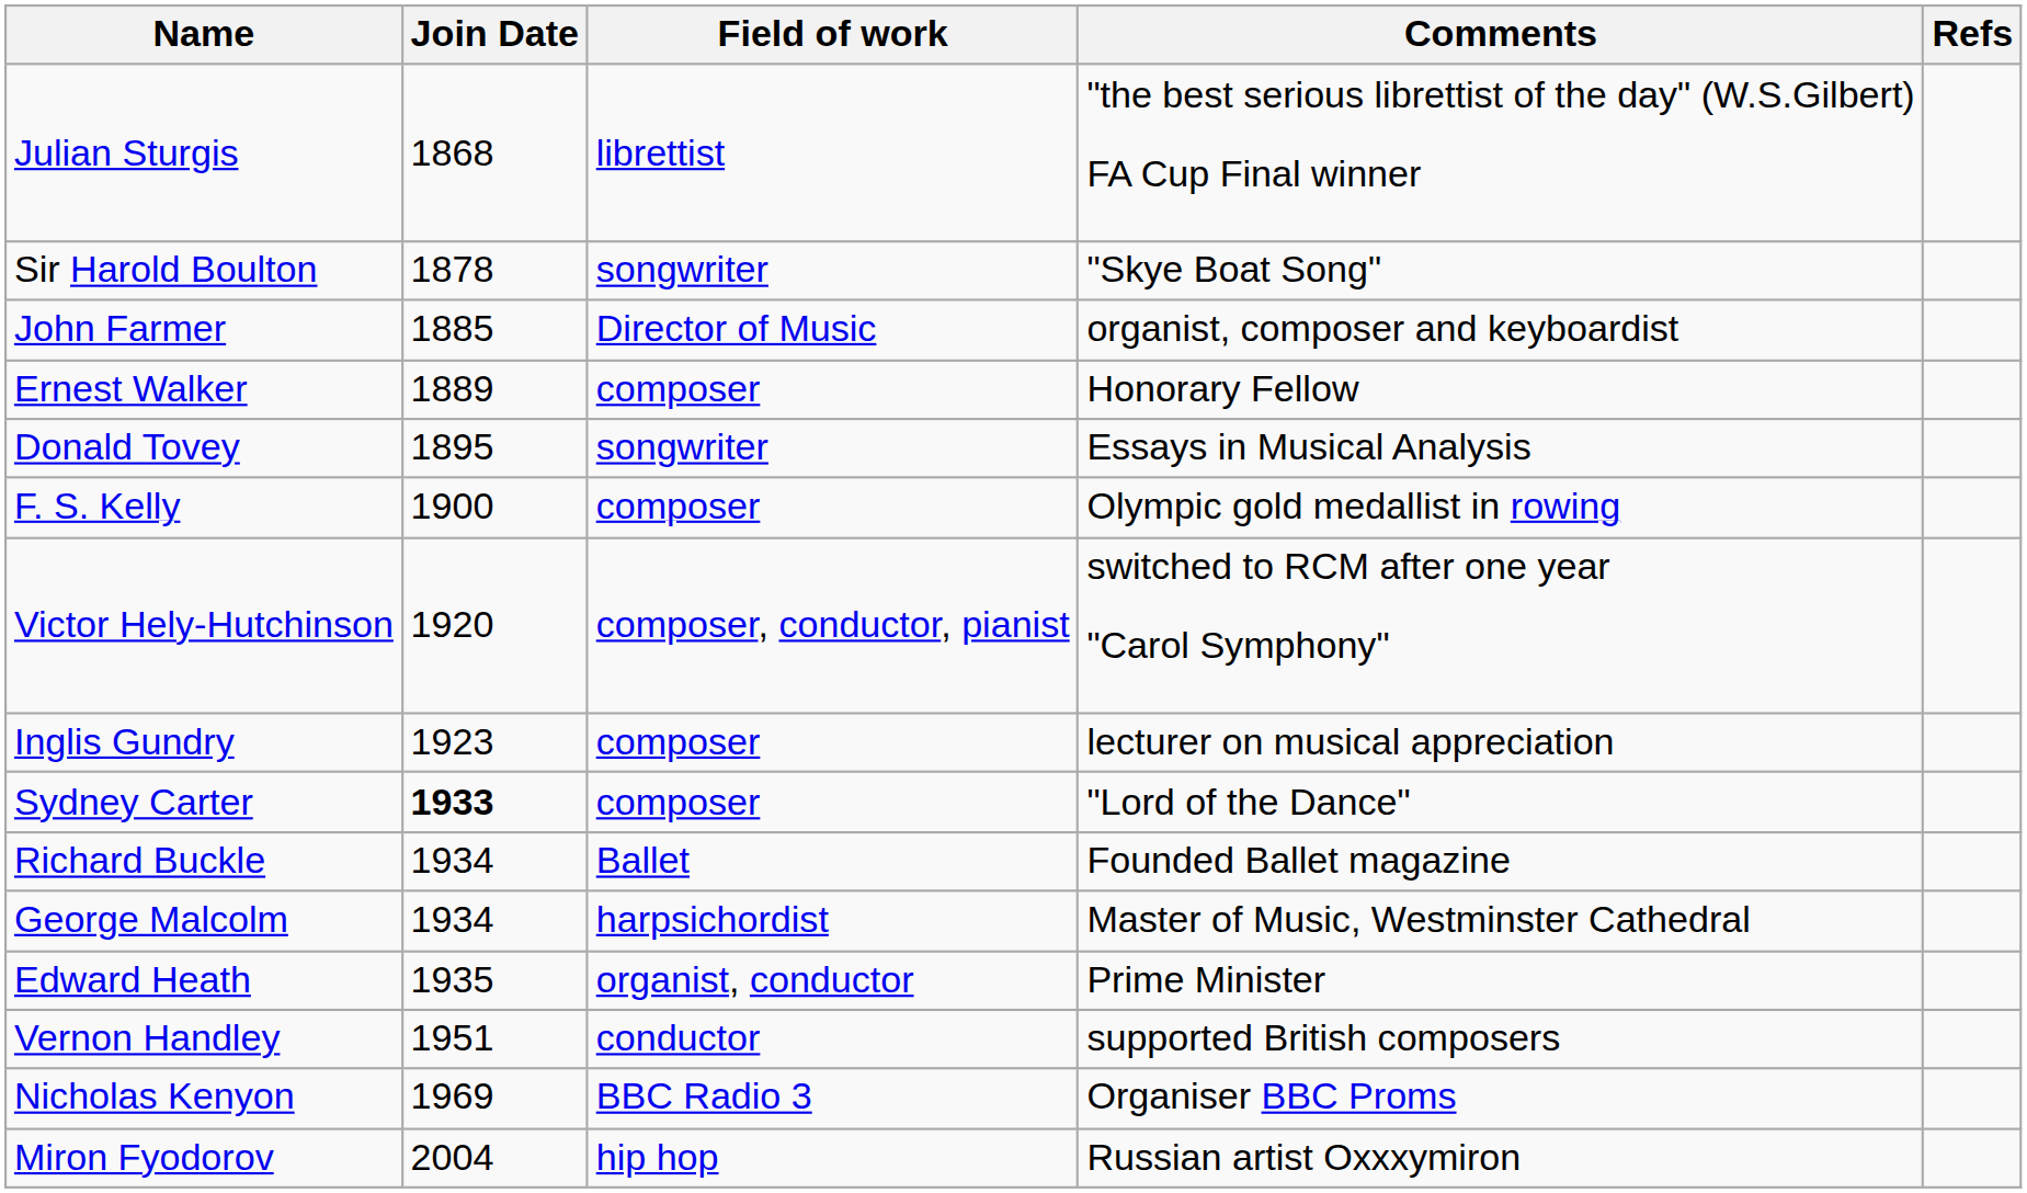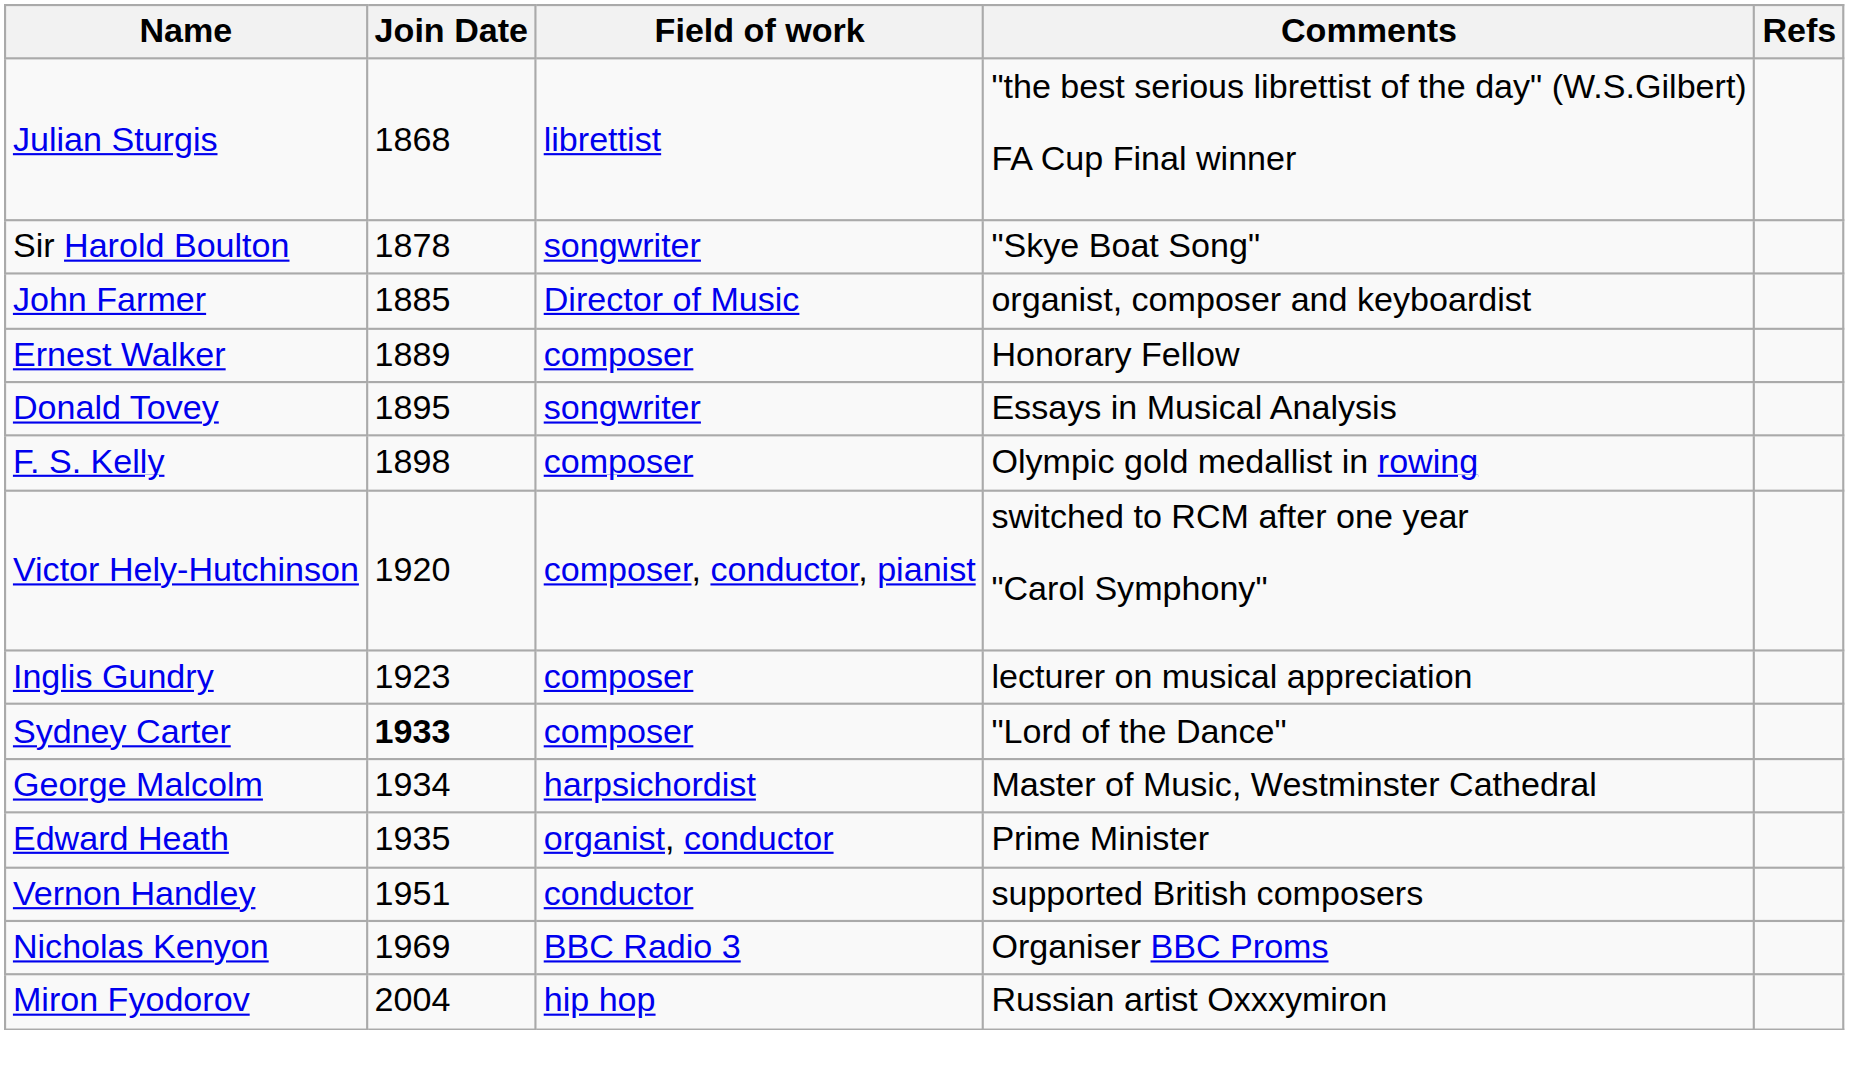F. S. Kelly | Join Date: 1900 -> 1898
- row: Richard Buckle | 1934 | Ballet | Founded Ballet magazine
